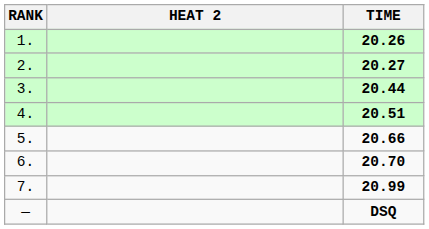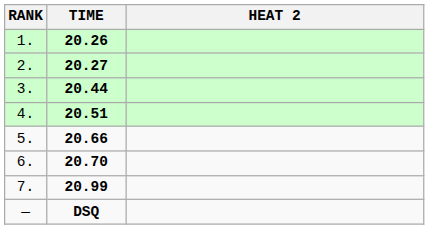columns swapped: HEAT 2 <-> TIME
